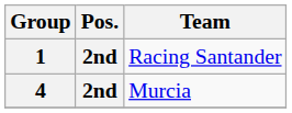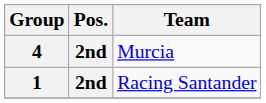rows swapped: 1 <-> 4
